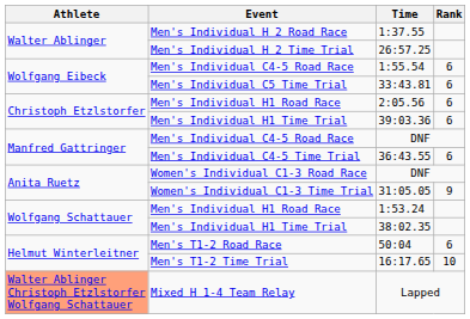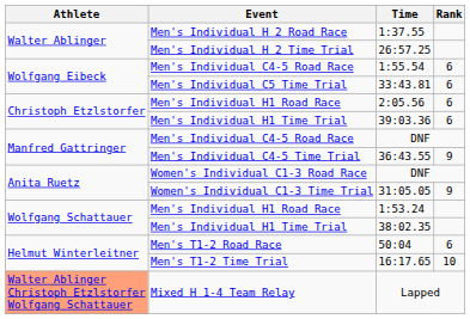36:43.55 | Rank: 6 -> 9
